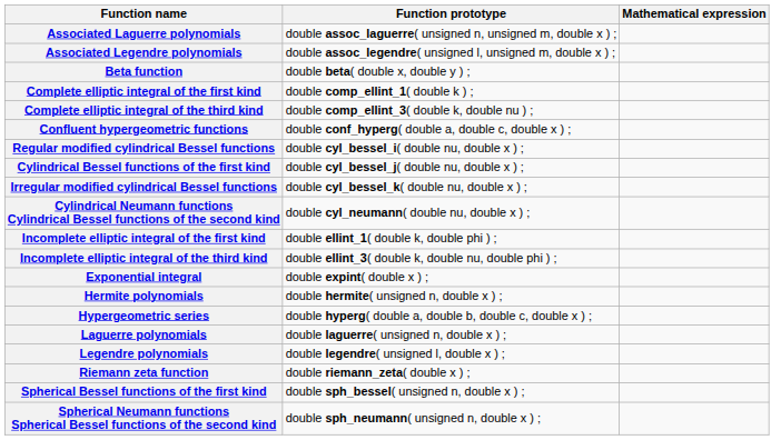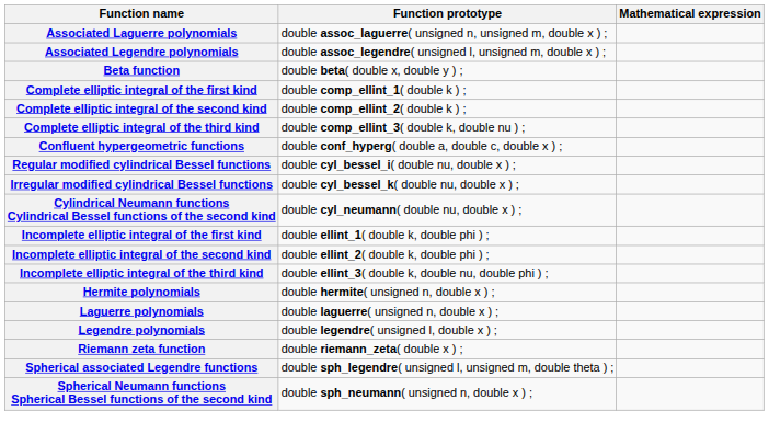+ row: Complete elliptic integral of the second kind | double comp_ellint_2( double k ) ;
- row: Cylindrical Bessel functions of the first kind | double cyl_bessel_j( double nu, double x ) ;
+ row: Incomplete elliptic integral of the second kind | double ellint_2( double k, double phi ) ;
- row: Exponential integral | double expint( double x ) ;
- row: Hypergeometric series | double hyperg( double a, double b, double c, double x ) ;
- row: Spherical Bessel functions of the first kind | double sph_bessel( unsigned n, double x ) ;
+ row: Spherical associated Legendre functions | double sph_legendre( unsigned l, unsigned m, double theta ) ;
